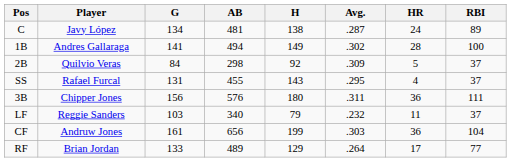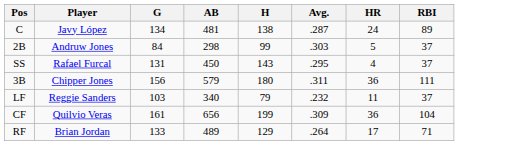- row: 1B | Andres Gallaraga | 141 | 494 | 149 | .302 | 28 | 100
2B | Player: Quilvio Veras -> Andruw Jones
2B | H: 92 -> 99
2B | Avg.: .309 -> .303
SS | AB: 455 -> 450
3B | AB: 576 -> 579
CF | Player: Andruw Jones -> Quilvio Veras
CF | Avg.: .303 -> .309
RF | RBI: 77 -> 71
